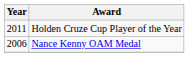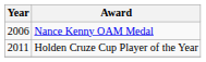rows swapped: Nance Kenny OAM Medal <-> Holden Cruze Cup Player of the Year
